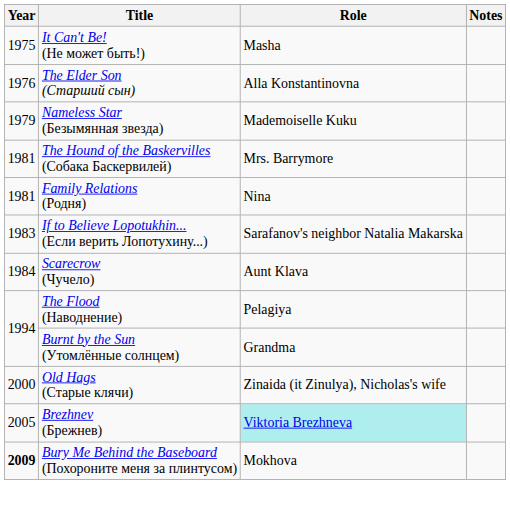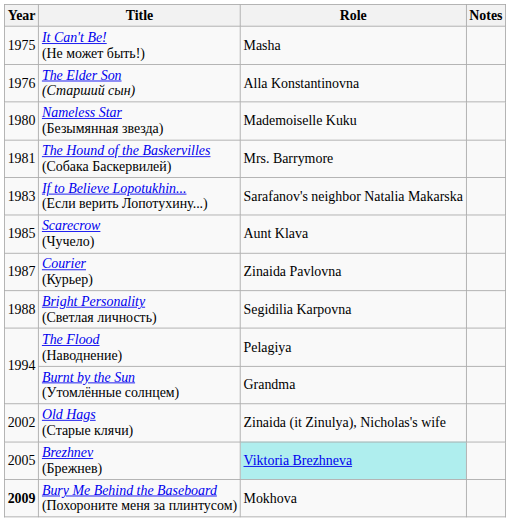Nameless Star (Безымянная звезда) | Year: 1979 -> 1980
- row: 1981 | Family Relations (Родня) | Nina
Scarecrow (Чучело) | Year: 1984 -> 1985
+ row: 1987 | Courier (Курьер) | Zinaida Pavlovna
+ row: 1988 | Bright Personality (Светлая личность) | Segidilia Karpovna
Old Hags (Старые клячи) | Year: 2000 -> 2002
